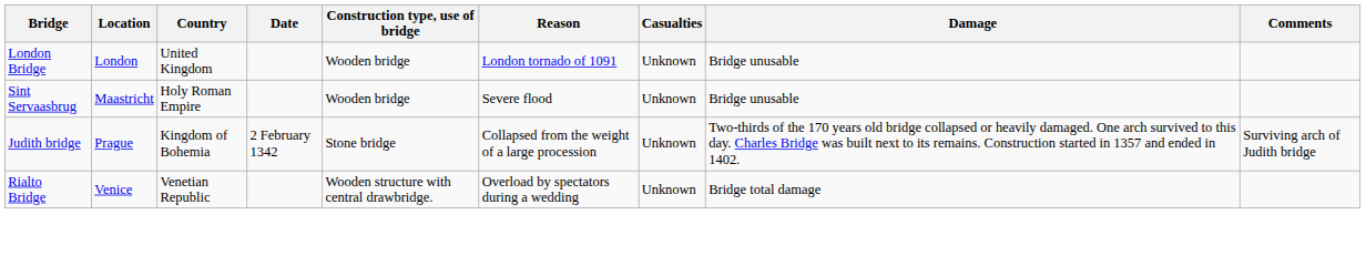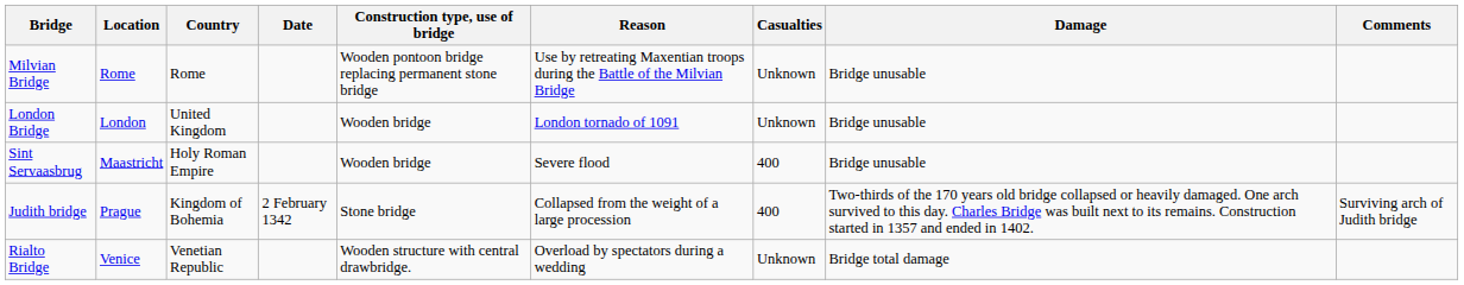+ row: Milvian Bridge | Rome | Rome | Wooden pontoon bridge replacing permanent stone bridge | Use by retreating Maxentian troops during the Battle of the Milvian Bridge | Unknown | Bridge unusable
Sint Servaasbrug | Casualties: Unknown -> 400
Judith bridge | Casualties: Unknown -> 400
